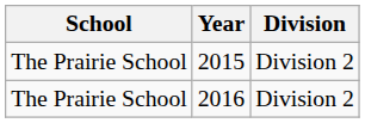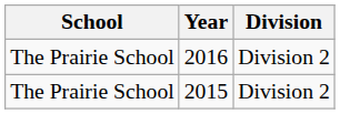rows swapped: 2015 <-> 2016
